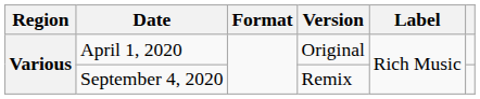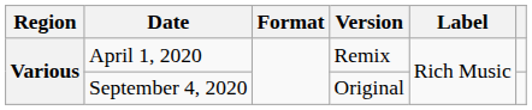April 1, 2020 | Version: Original -> Remix
September 4, 2020 | Version: Remix -> Original
